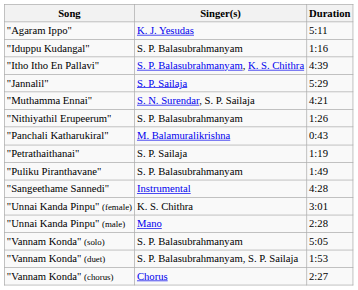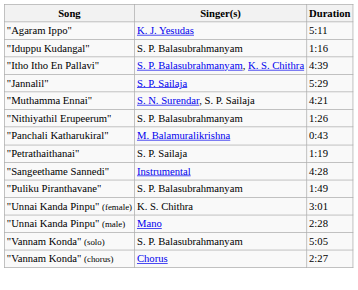rows swapped: "Puliku Piranthavane" <-> "Sangeethame Sannedi"
- row: "Vannam Konda" (duet) | S. P. Balasubrahmanyam, S. P. Sailaja | 1:53
